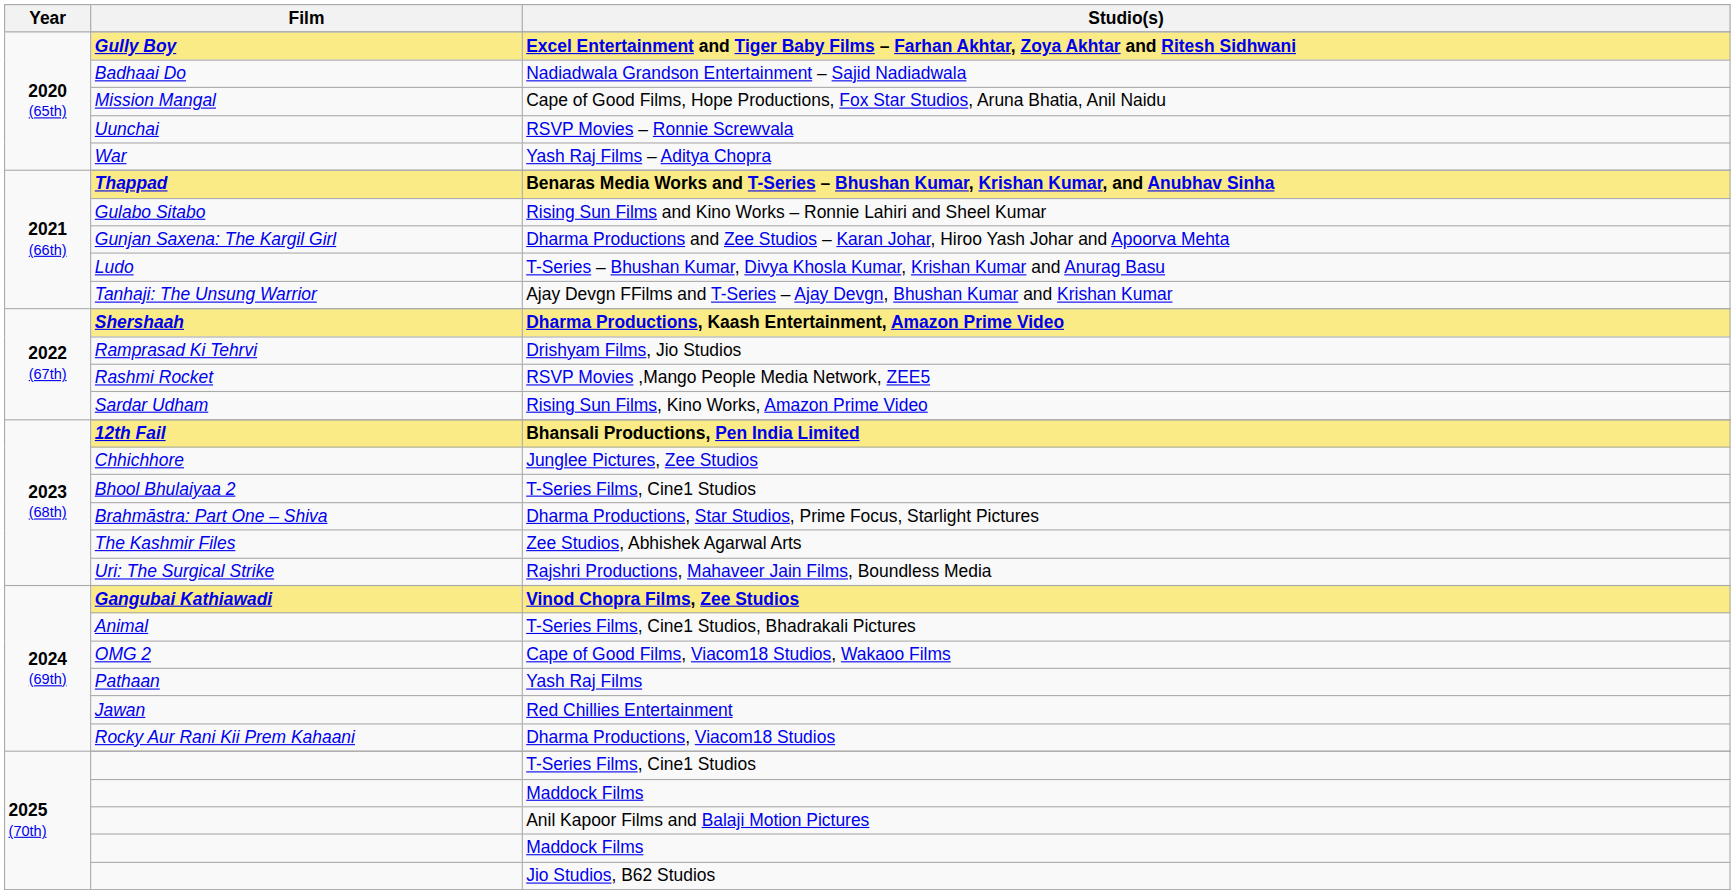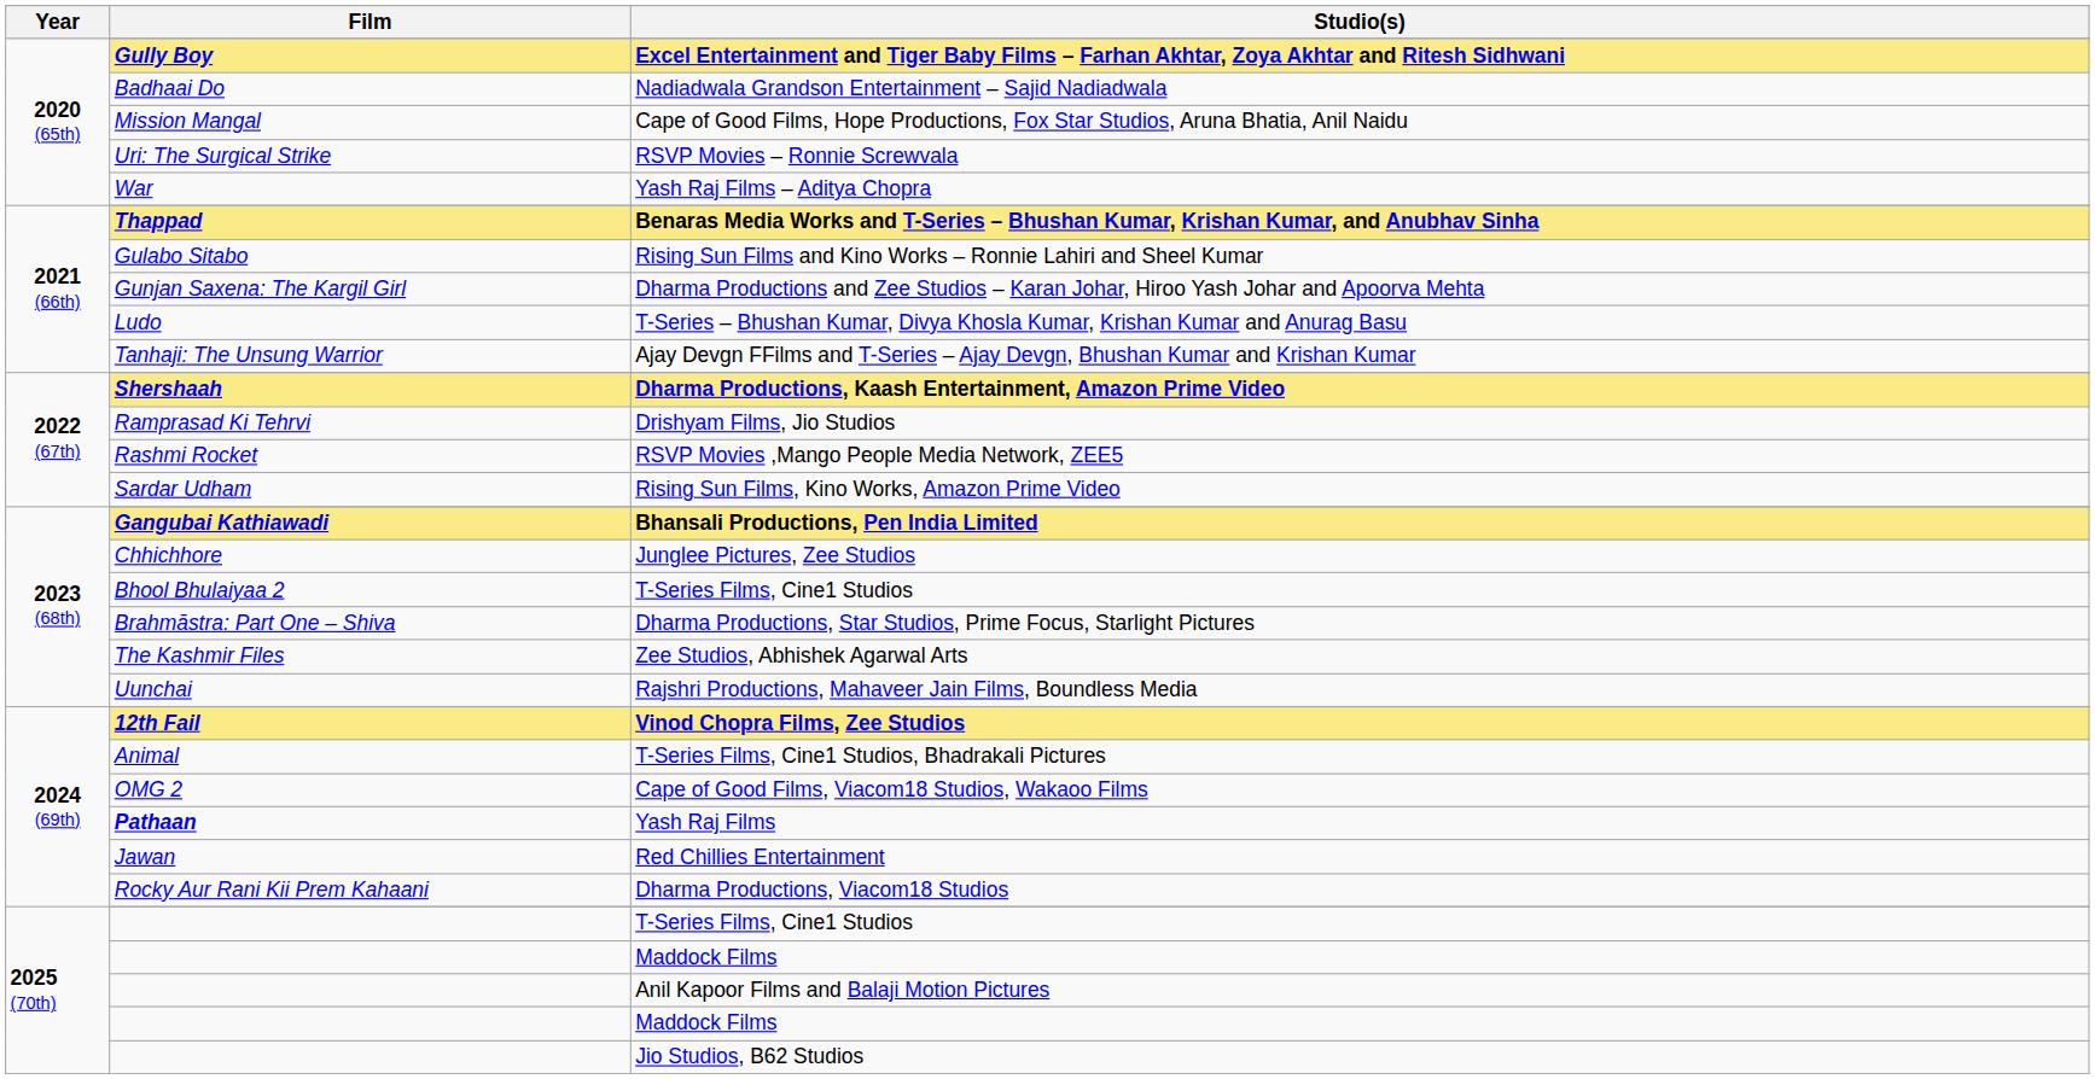RSVP Movies – Ronnie Screwvala | Film: Uunchai -> Uri: The Surgical Strike
Bhansali Productions, Pen India Limited | Film: 12th Fail -> Gangubai Kathiawadi
Rajshri Productions, Mahaveer Jain Films, Boundless Media | Film: Uri: The Surgical Strike -> Uunchai
Vinod Chopra Films, Zee Studios | Film: Gangubai Kathiawadi -> 12th Fail
Yash Raj Films | Film: normal -> bold
